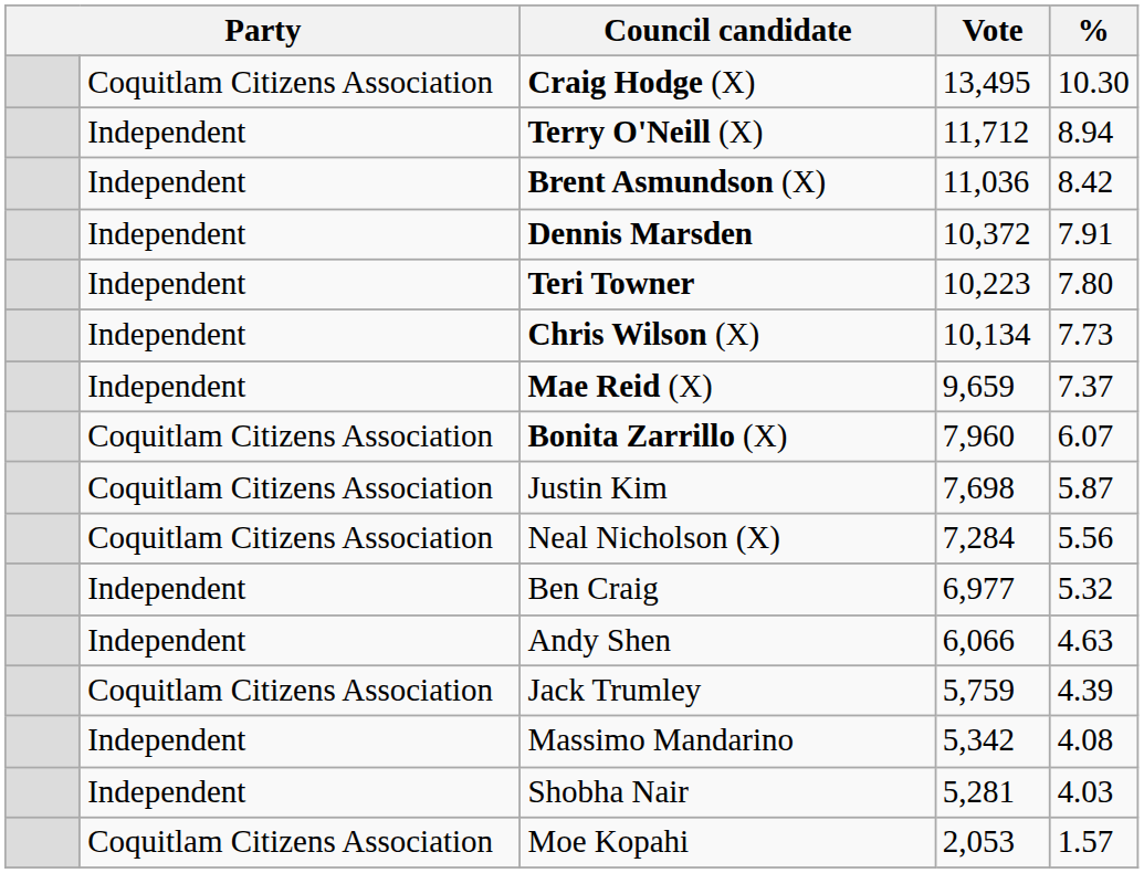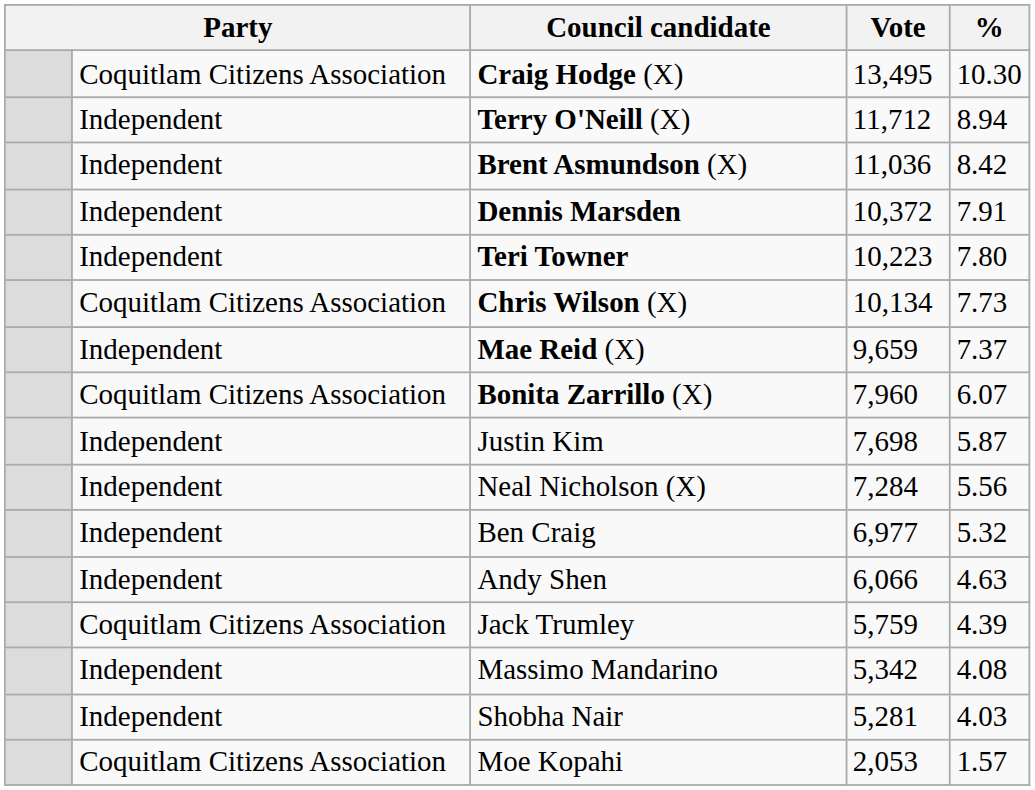Chris Wilson (X) | column 2: Independent -> Coquitlam Citizens Association
Justin Kim | column 2: Coquitlam Citizens Association -> Independent
Neal Nicholson (X) | column 2: Coquitlam Citizens Association -> Independent
